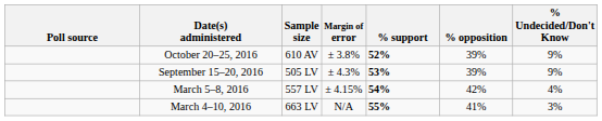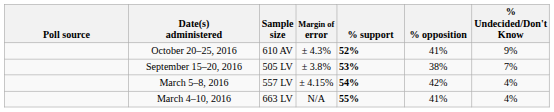October 20–25, 2016 | Margin of error: ± 3.8% -> ± 4.3%
October 20–25, 2016 | % opposition: 39% -> 41%
September 15–20, 2016 | Margin of error: ± 4.3% -> ± 3.8%
September 15–20, 2016 | % opposition: 39% -> 38%
September 15–20, 2016 | % Undecided/Don't Know: 9% -> 7%
March 4–10, 2016 | % Undecided/Don't Know: 3% -> 4%
